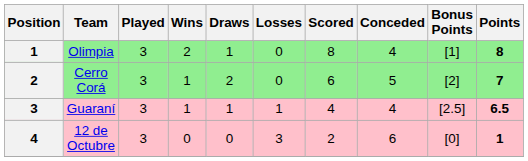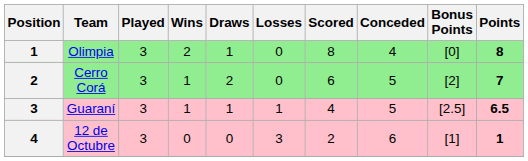Olimpia | Bonus Points: [1] -> [0]
Guaraní | Conceded: 4 -> 5
12 de Octubre | Bonus Points: [0] -> [1]
